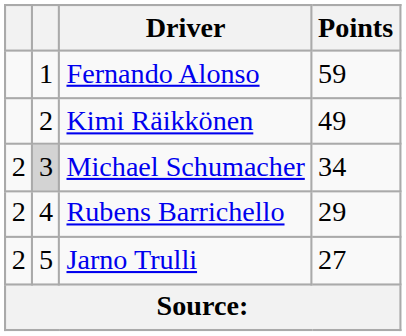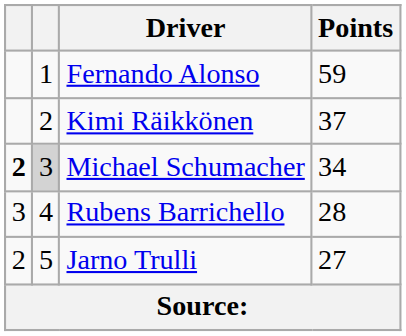Kimi Räikkönen | Points: 49 -> 37
Michael Schumacher | column 1: normal -> bold
Rubens Barrichello | column 1: 2 -> 3
Rubens Barrichello | Points: 29 -> 28
